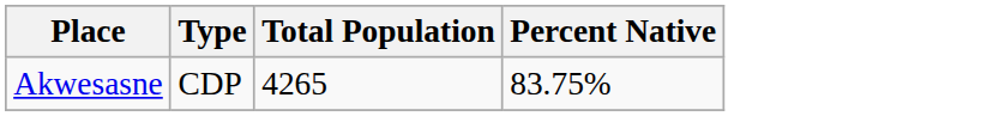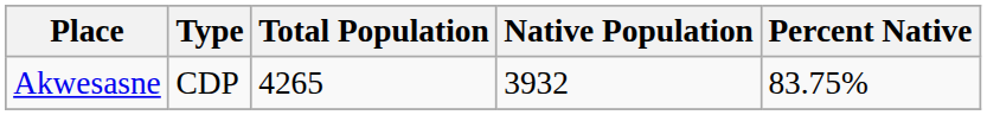+ column: Native Population | 3932
